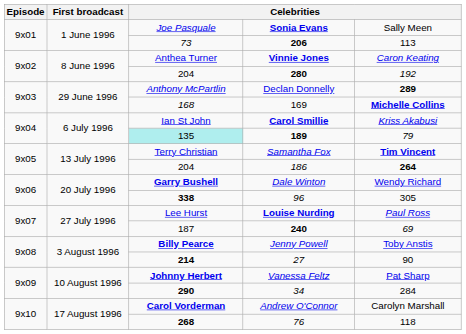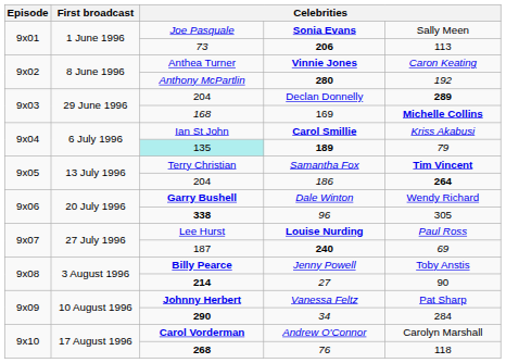280 | column 3: 204 -> Anthony McPartlin
Declan Donnelly | column 3: Anthony McPartlin -> 204
